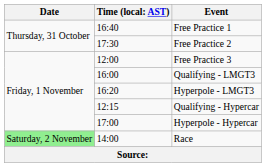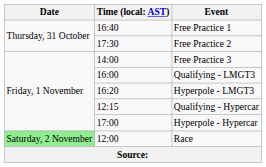Free Practice 3 | column 2: 12:00 -> 14:00
Race | column 2: 14:00 -> 12:00
